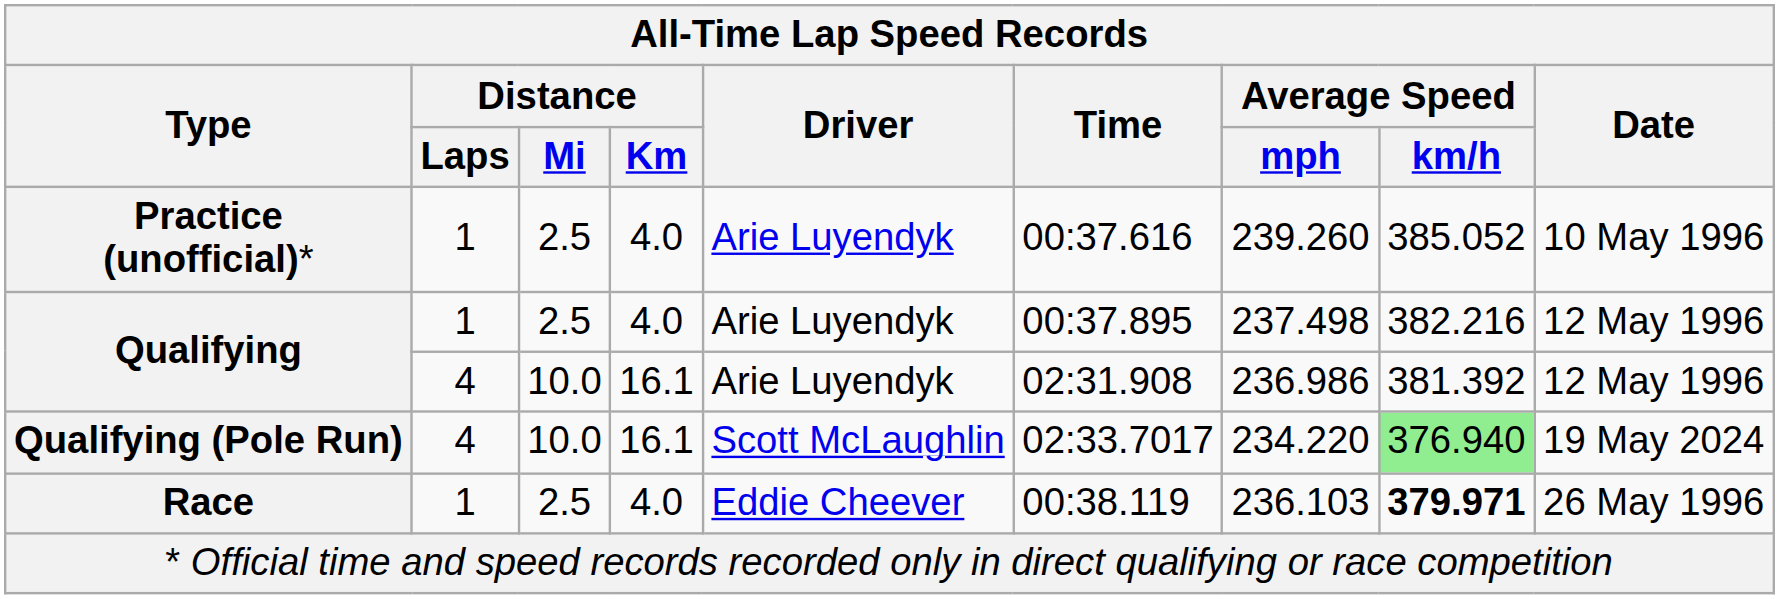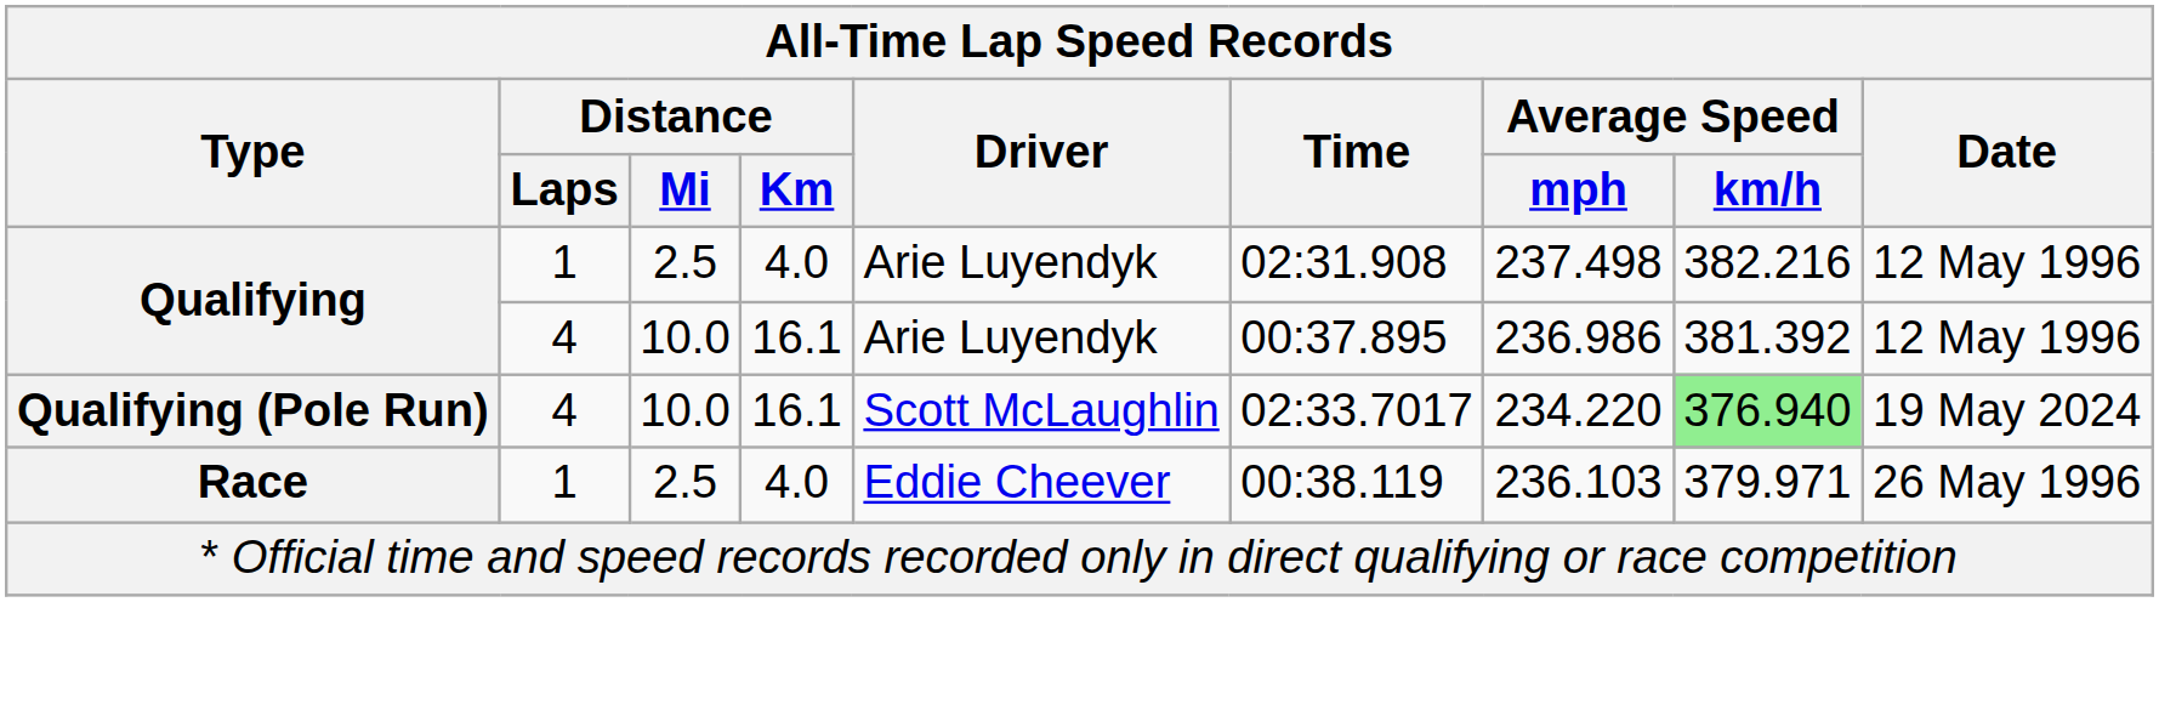- row: Practice (unofficial)* | 1 | 2.5 | 4.0 | Arie Luyendyk | 00:37.616 | 239.260 | 385.052 | 10 May 1996
Qualifying / 1 | Time: 00:37.895 -> 02:31.908
Qualifying / 4 | Time: 02:31.908 -> 00:37.895
Race | Average Speed / km/h: bold -> normal
